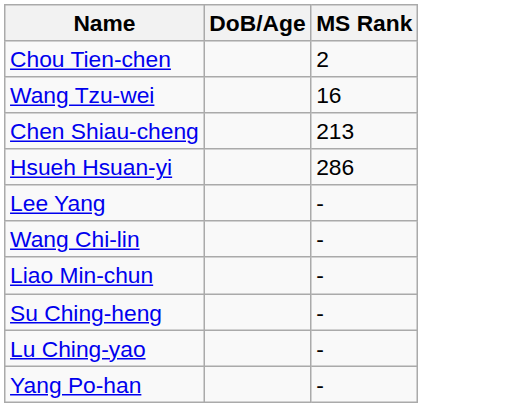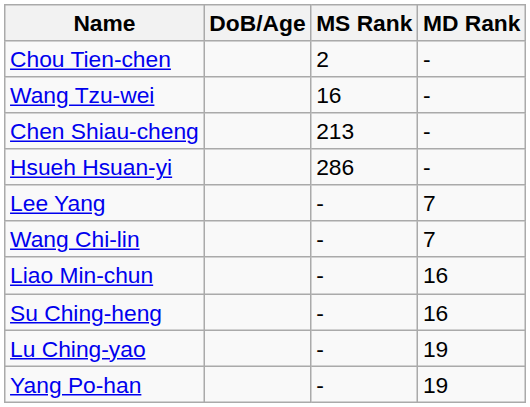+ column: MD Rank | - | - | - | - | 7 | 7 | 16 | 16 | 19 | 19
